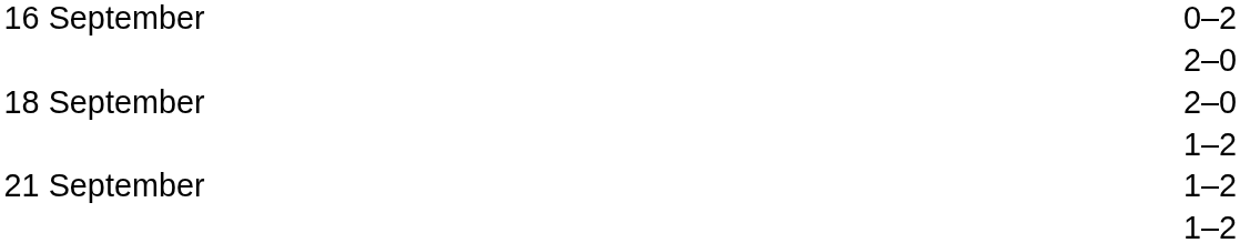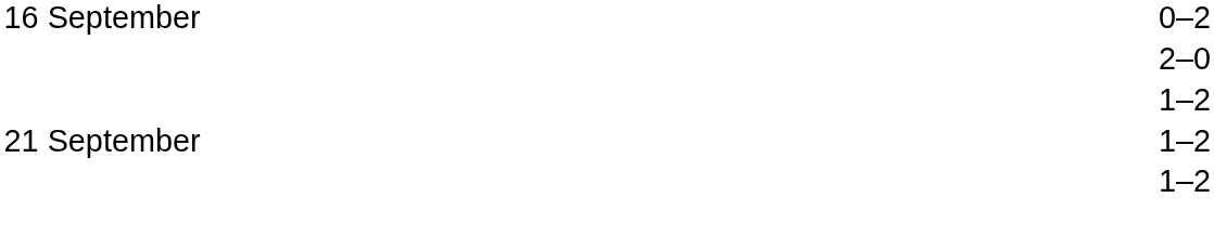- row: 18 September | 2–0
